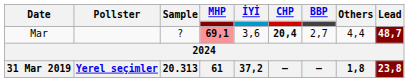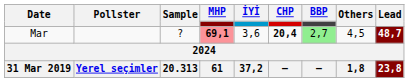Mar | BBP: no background -> lightgreen background
Mar | Others: 4,4 -> 4,5
